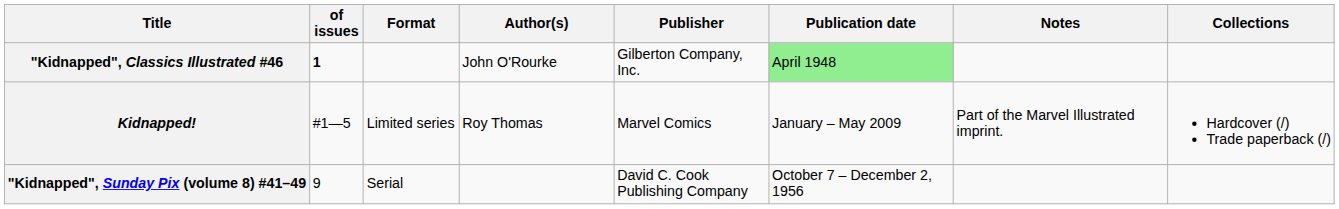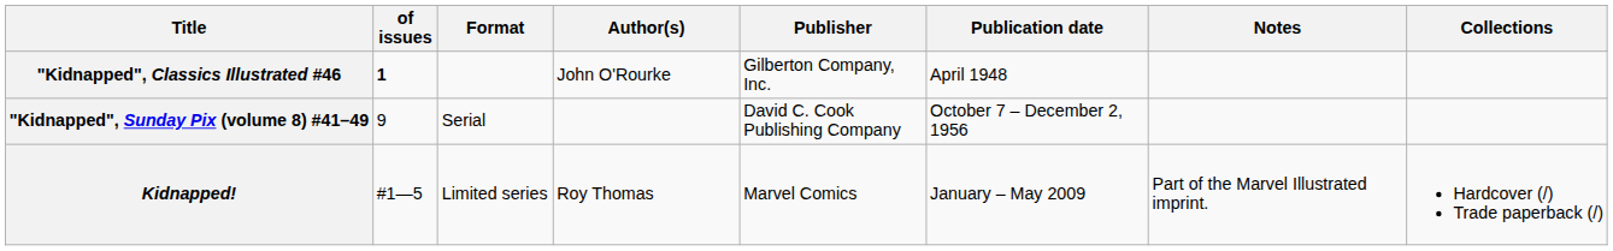"Kidnapped", Classics Illustrated #46 | Publication date: lightgreen background -> no background
rows swapped: "Kidnapped", Sunday Pix (volume 8) #41–49 <-> Kidnapped!
